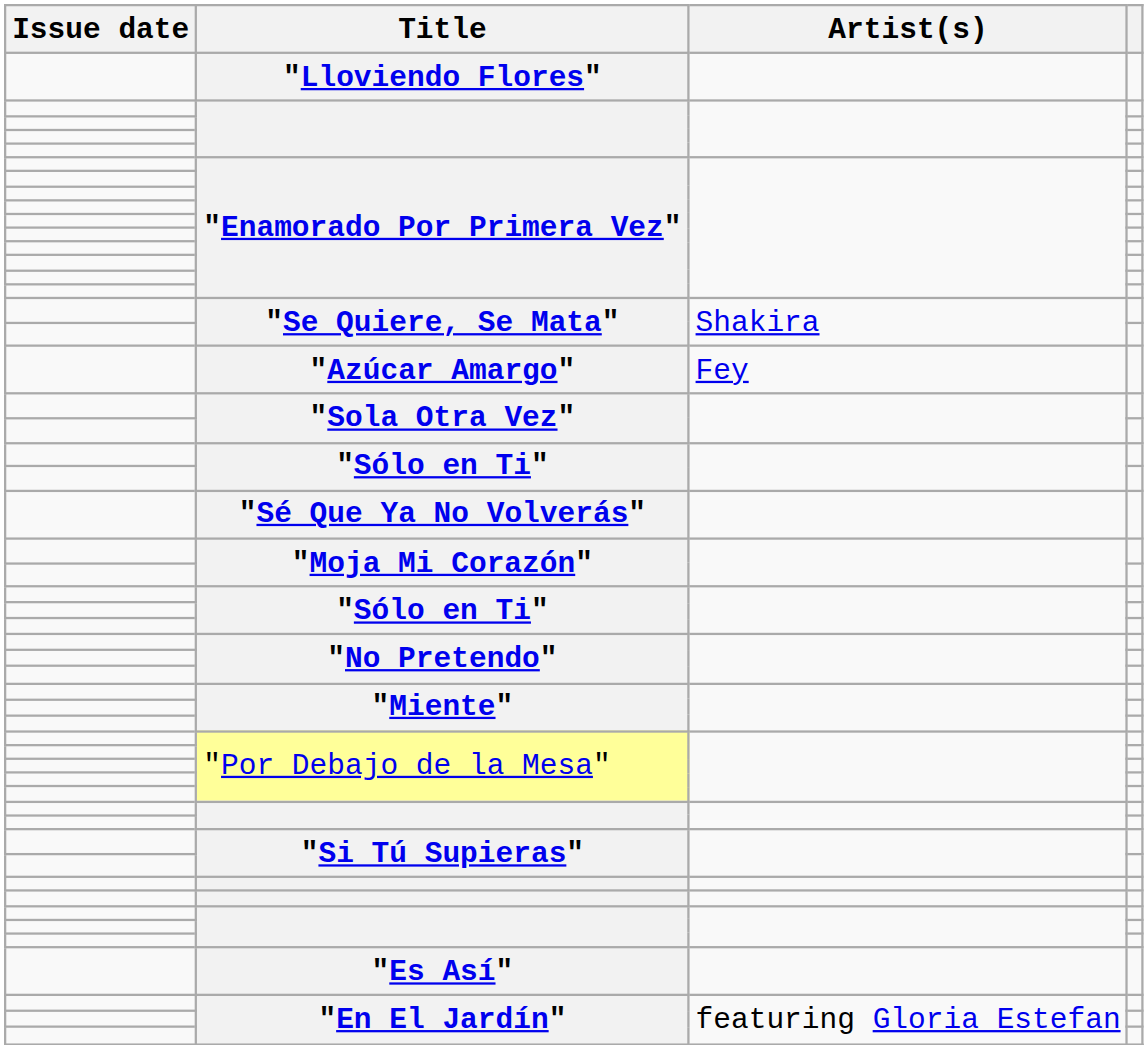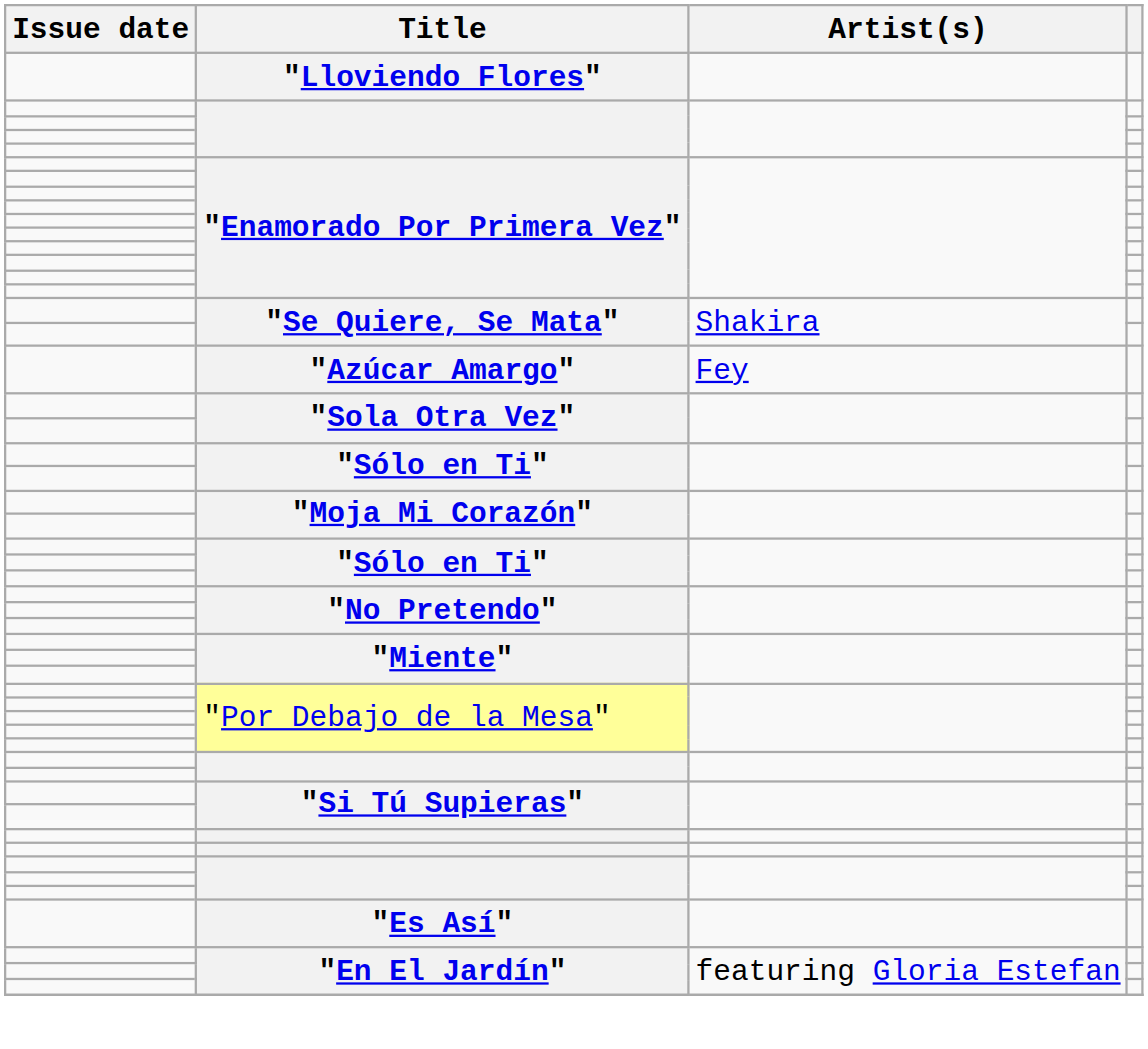- row: "Sé Que Ya No Volverás"
